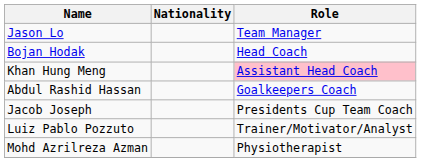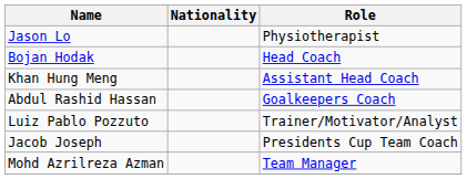Jason Lo | Role: Team Manager -> Physiotherapist
Khan Hung Meng | Role: pink background -> no background
rows swapped: Luiz Pablo Pozzuto <-> Jacob Joseph
Mohd Azrilreza Azman | Role: Physiotherapist -> Team Manager
